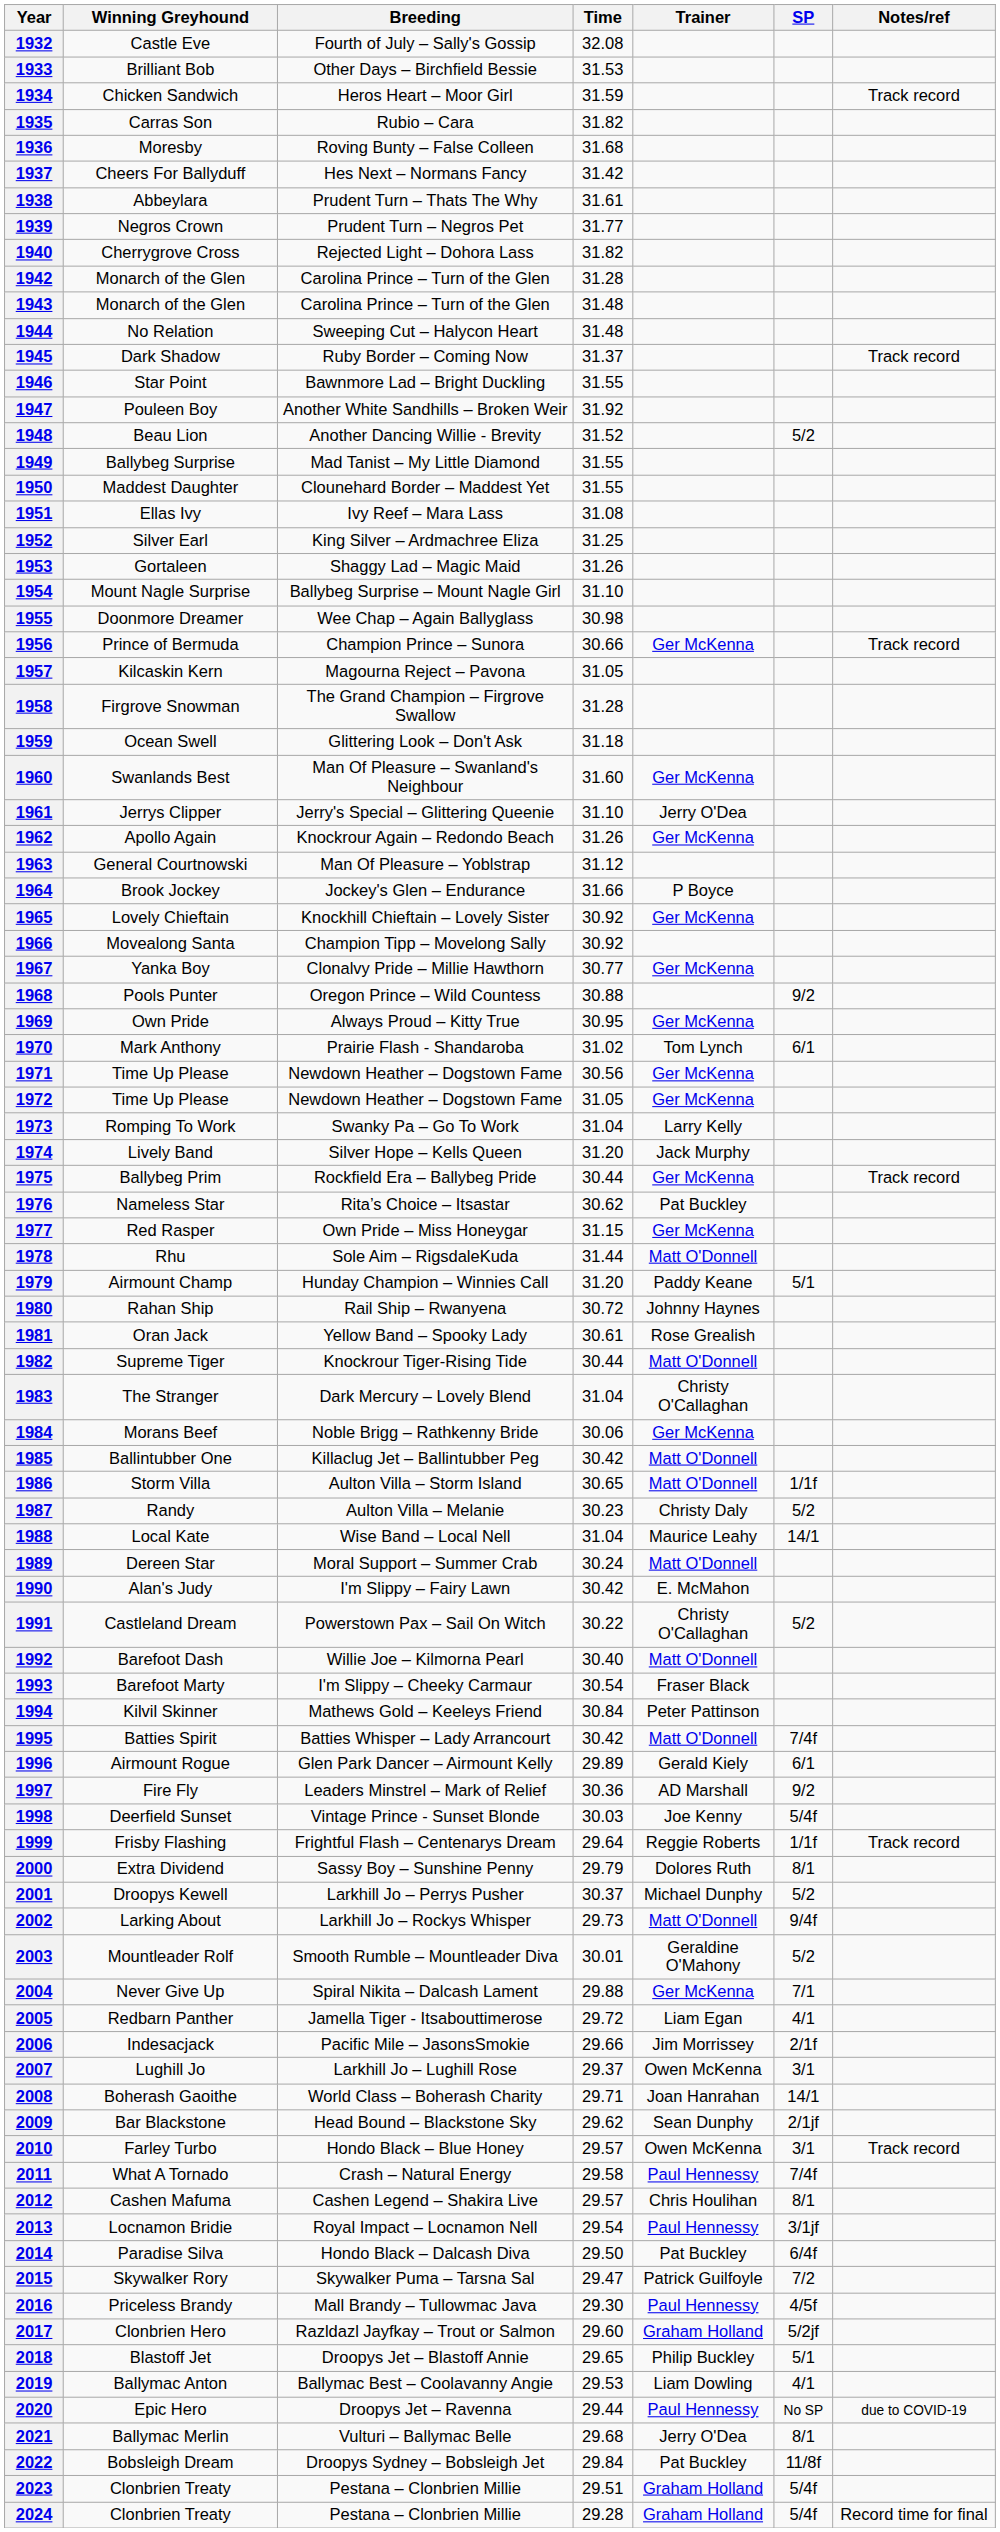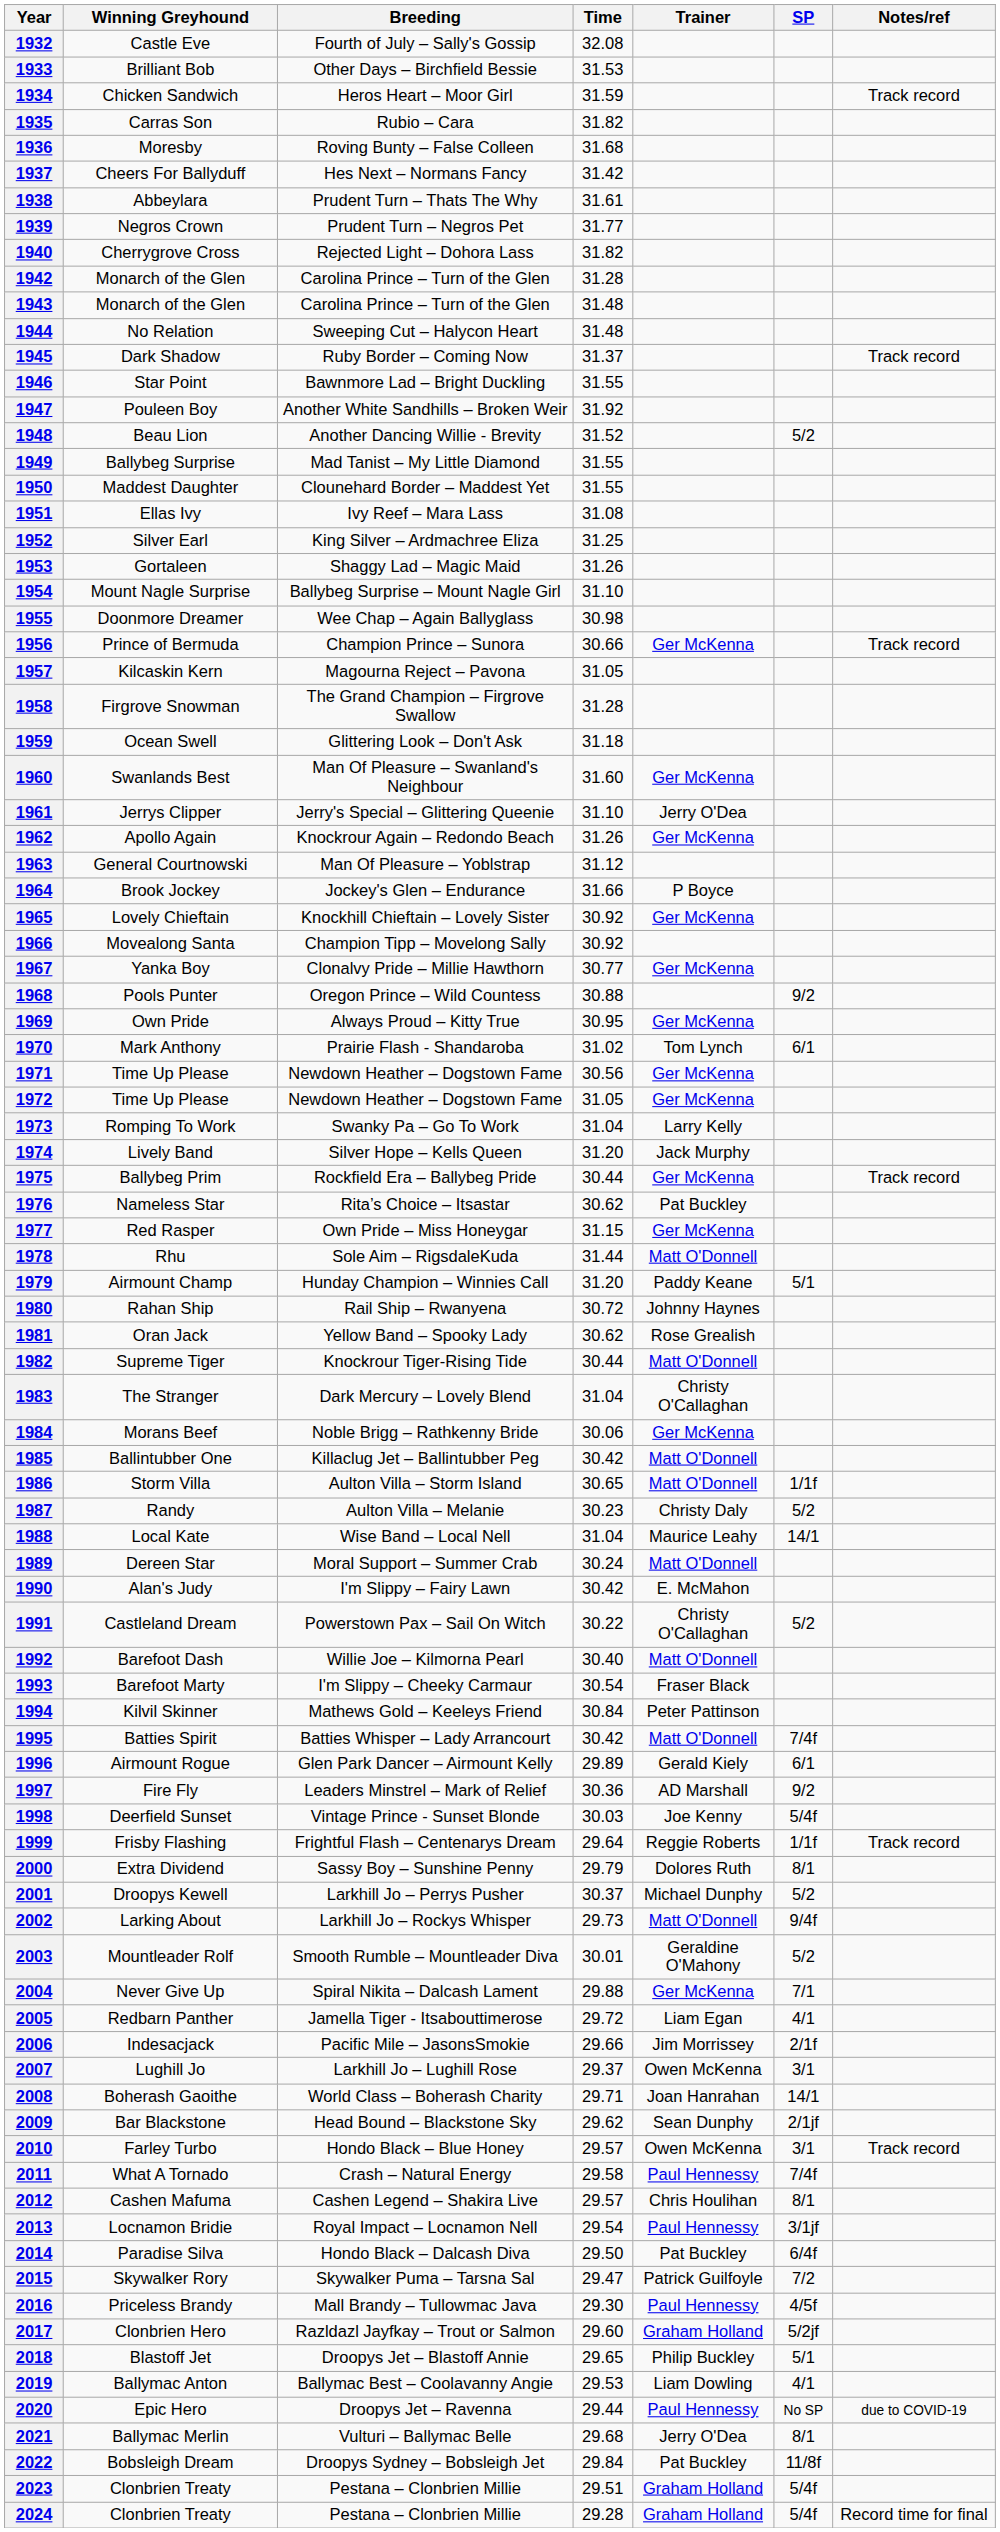1981 | Time: 30.61 -> 30.62
